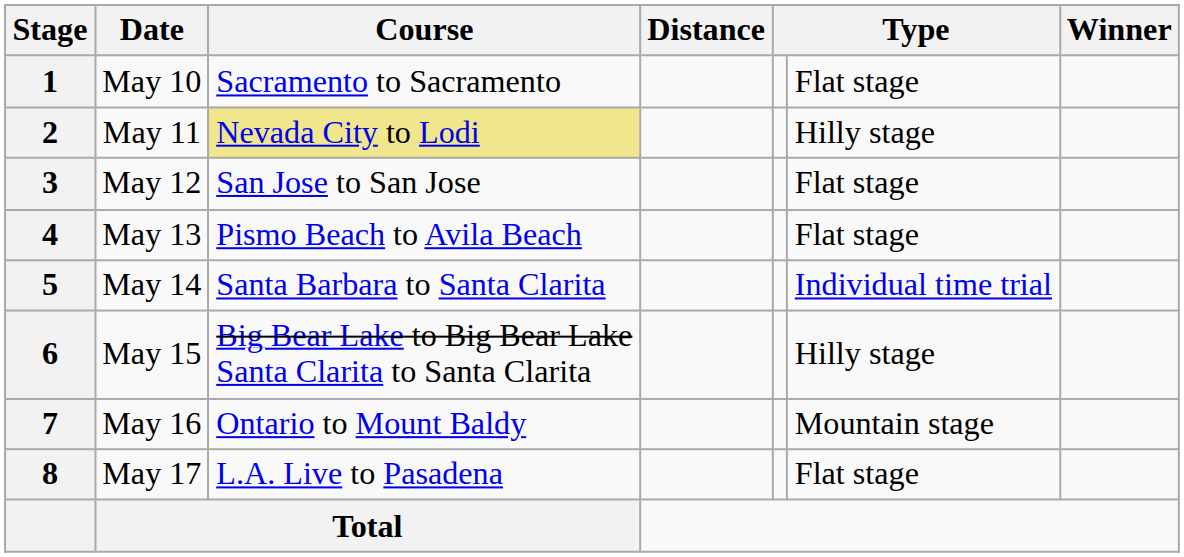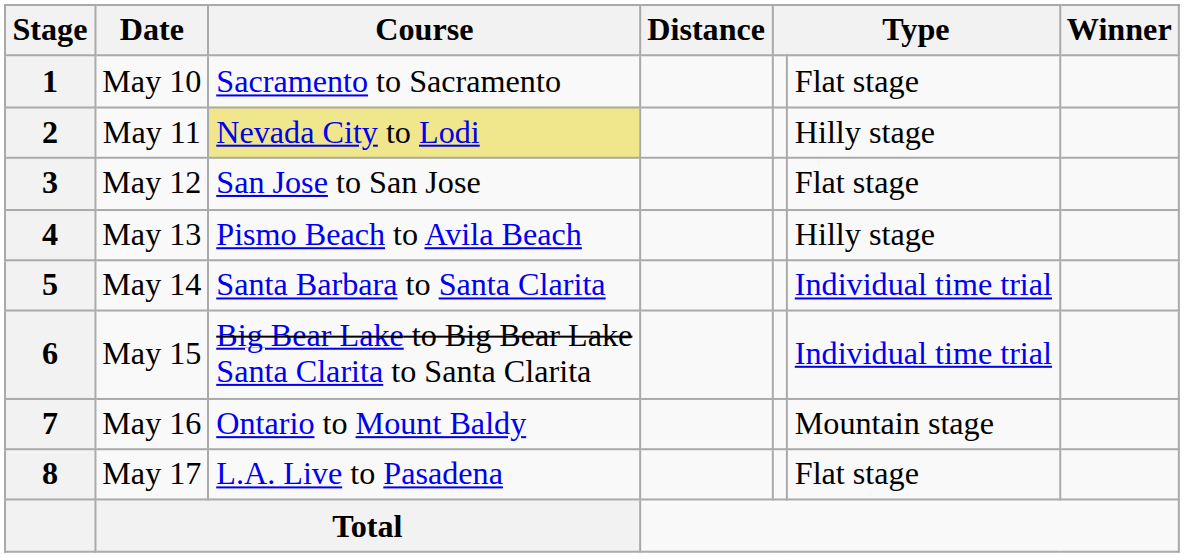May 13 | column 6: Flat stage -> Hilly stage
May 15 | column 6: Hilly stage -> Individual time trial
